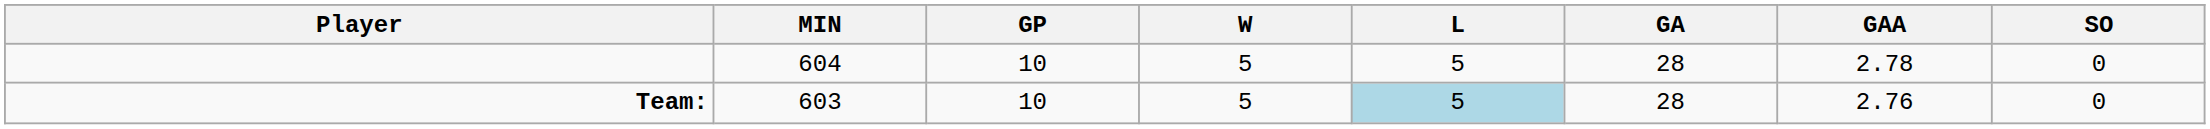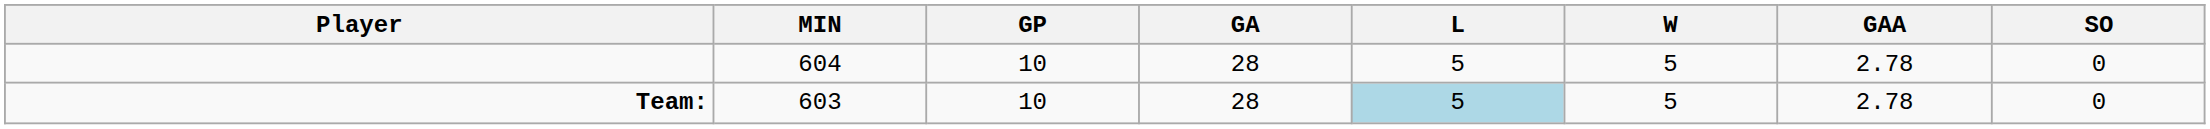columns swapped: W <-> GA
Team: | GAA: 2.76 -> 2.78
